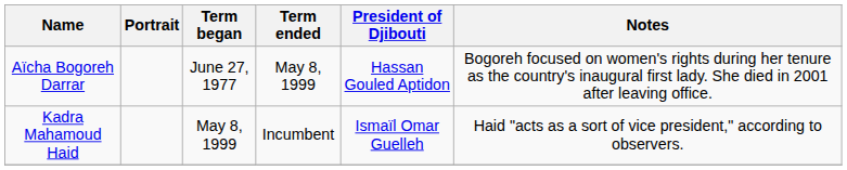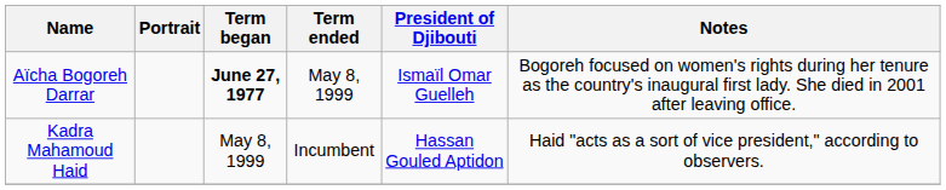Aïcha Bogoreh Darrar | Term began: normal -> bold
Aïcha Bogoreh Darrar | President of Djibouti: Hassan Gouled Aptidon -> Ismaïl Omar Guelleh
Kadra Mahamoud Haid | President of Djibouti: Ismaïl Omar Guelleh -> Hassan Gouled Aptidon
